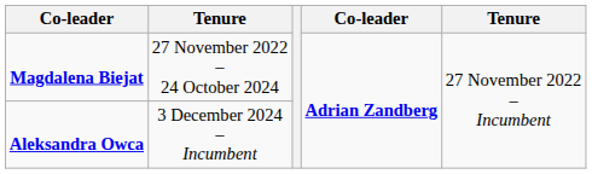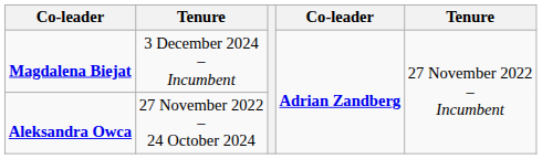Magdalena Biejat | column 2: 27 November 2022 – 24 October 2024 -> 3 December 2024 – Incumbent
Aleksandra Owca | column 2: 3 December 2024 – Incumbent -> 27 November 2022 – 24 October 2024
